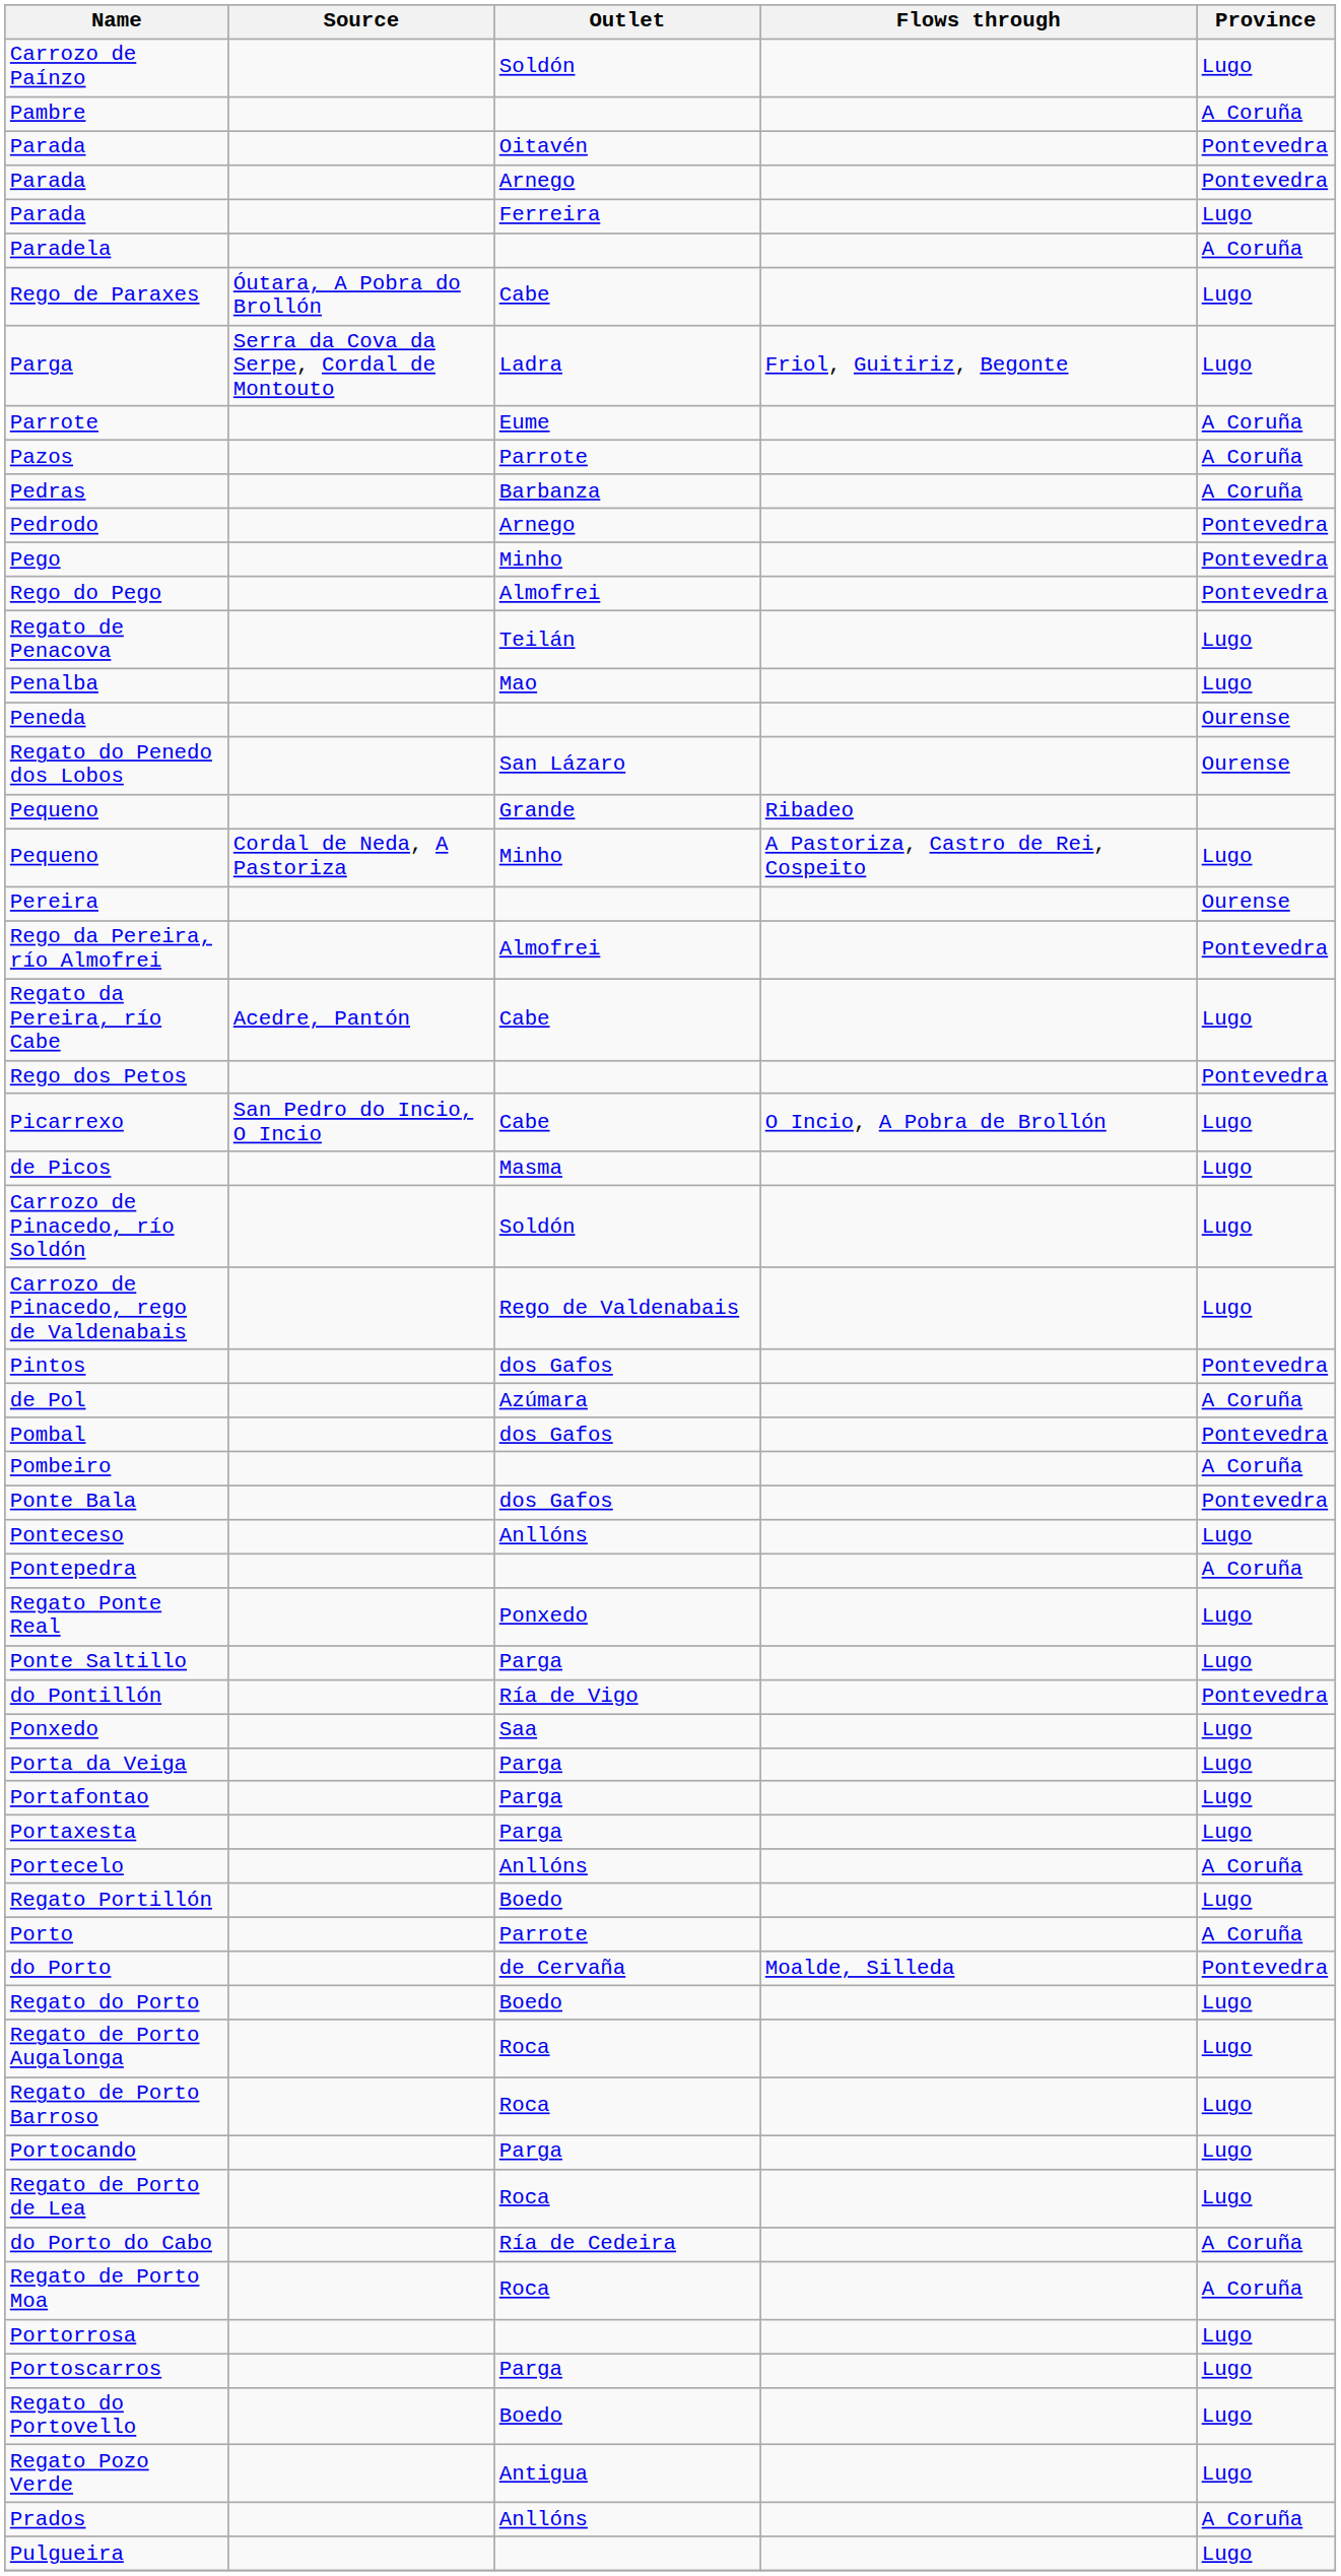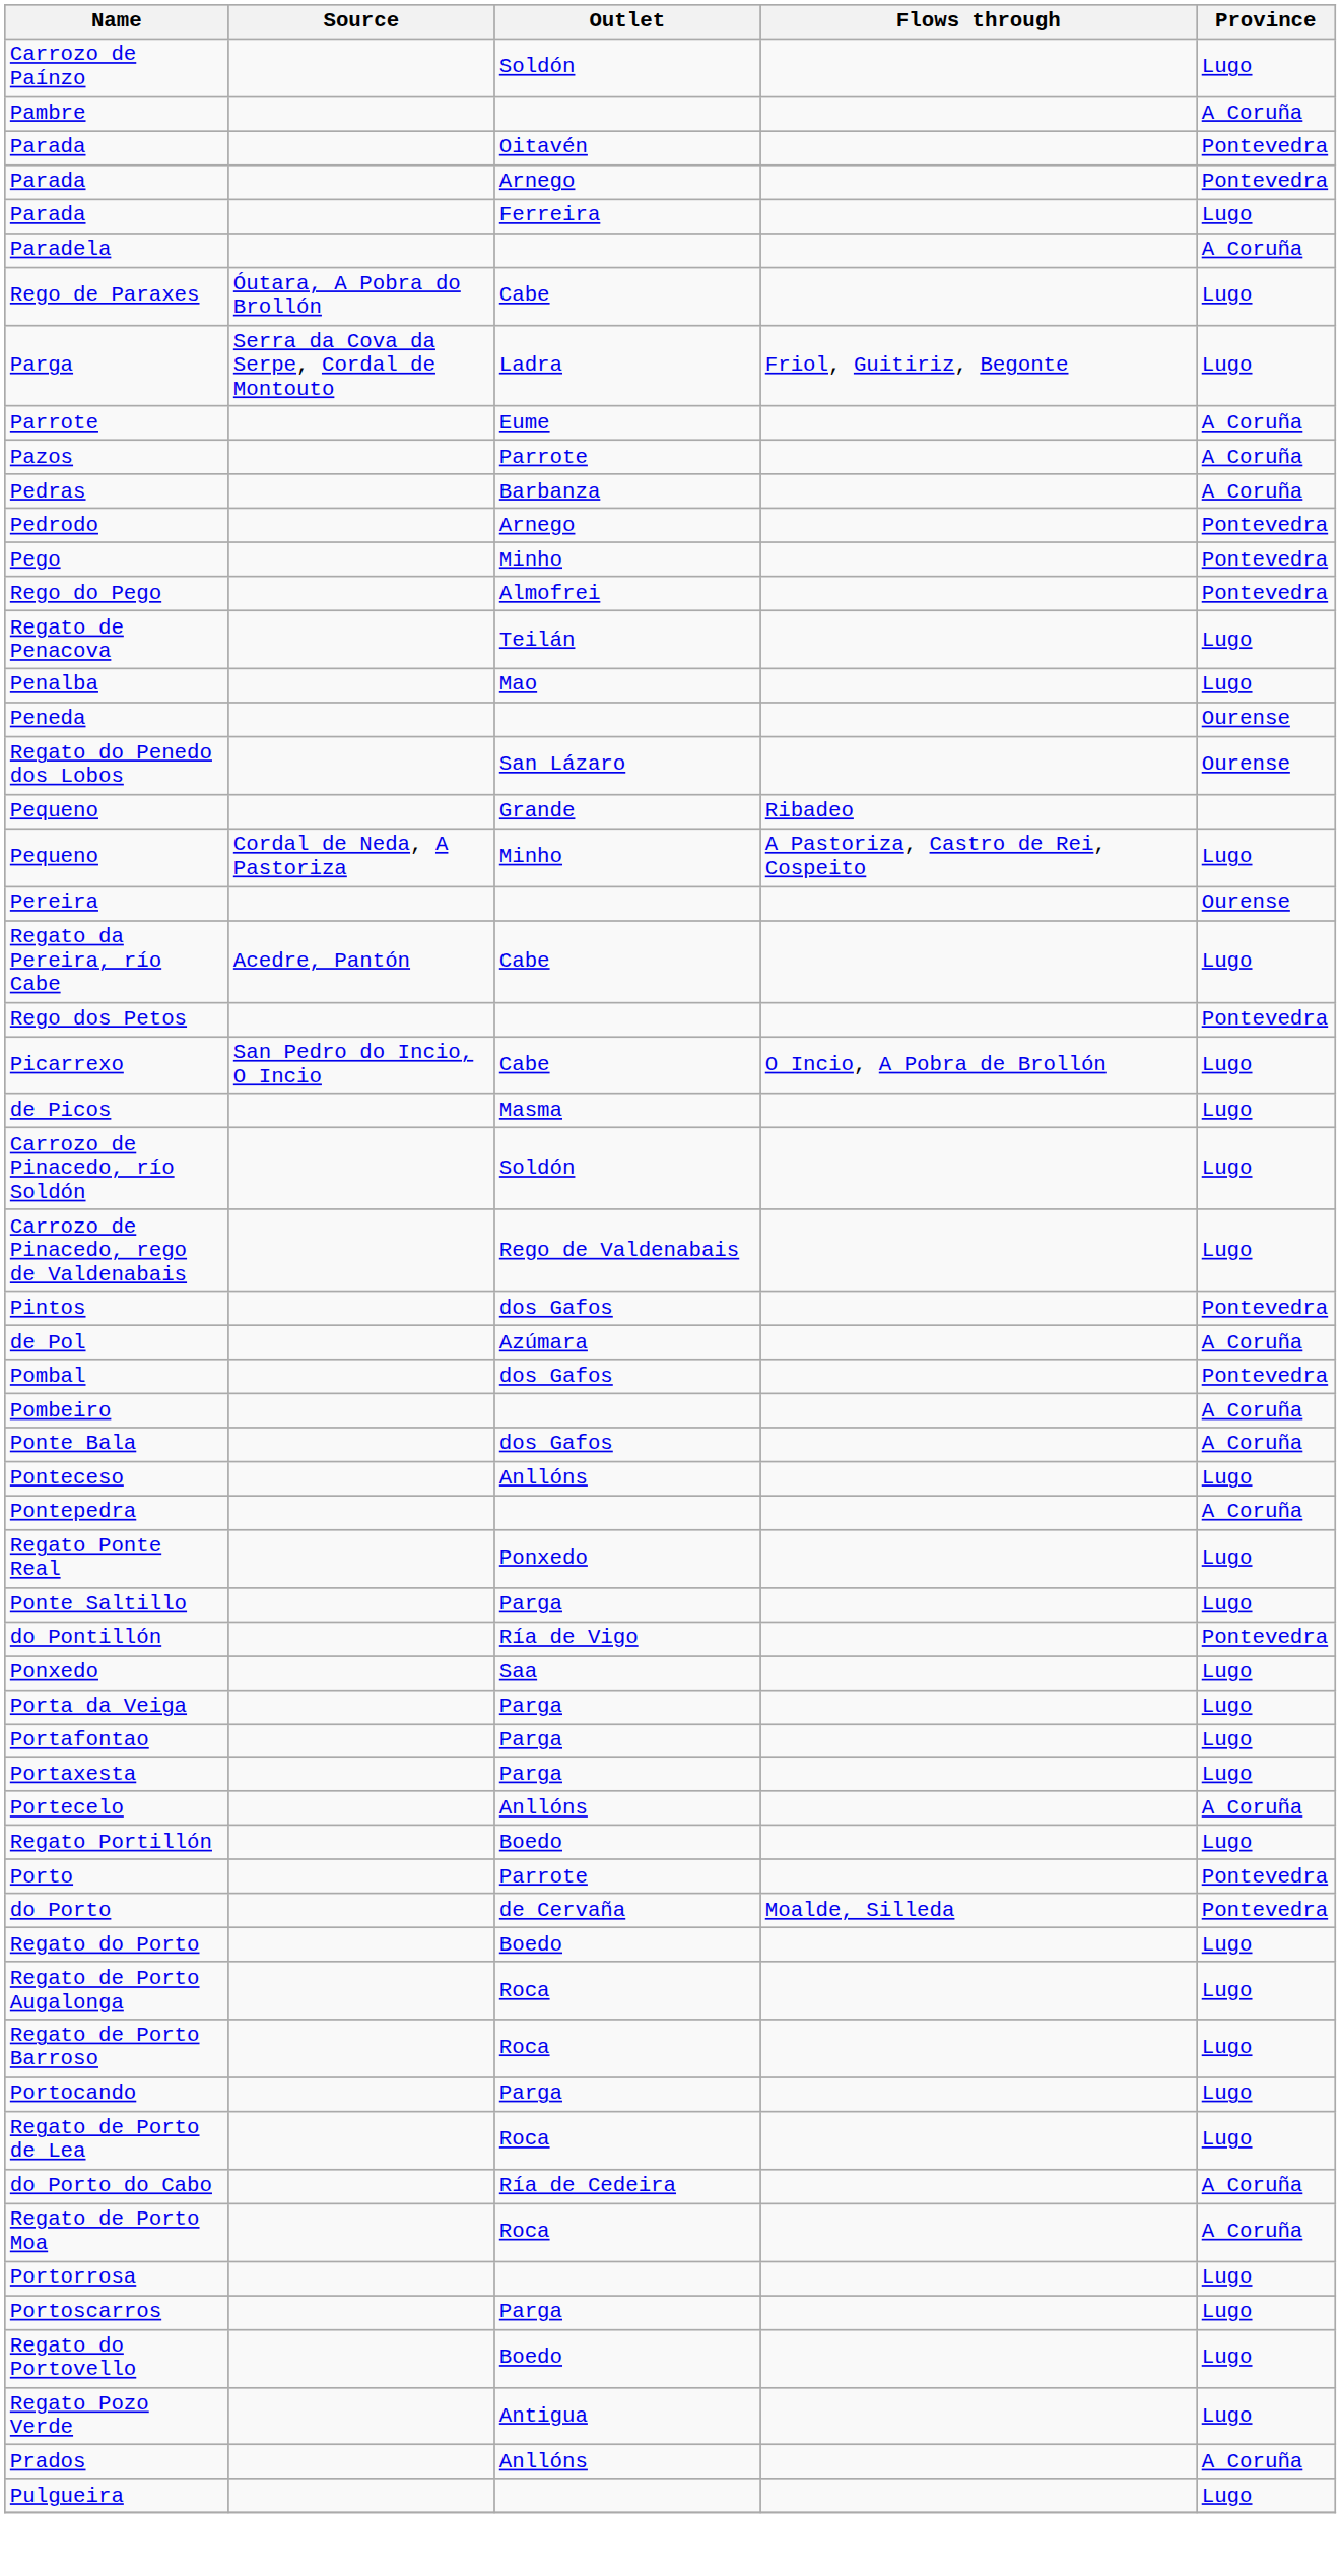- row: Rego da Pereira, río Almofrei | Almofrei | Pontevedra
Ponte Bala | Province: Pontevedra -> A Coruña
Porto | Province: A Coruña -> Pontevedra
